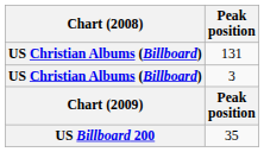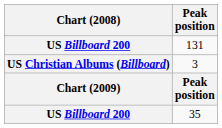131 | Chart (2008): US Christian Albums (Billboard) -> US Billboard 200
